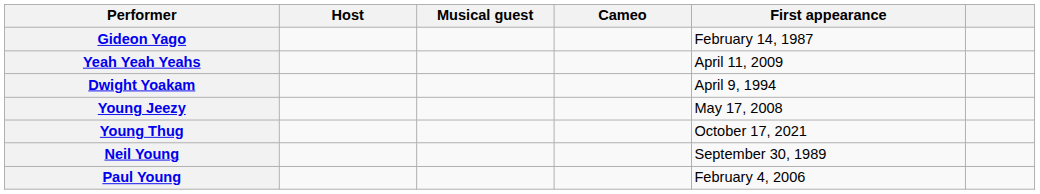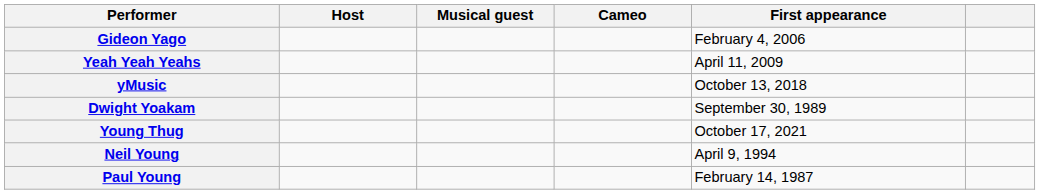Gideon Yago | First appearance: February 14, 1987 -> February 4, 2006
+ row: yMusic | October 13, 2018
Dwight Yoakam | First appearance: April 9, 1994 -> September 30, 1989
- row: Young Jeezy | May 17, 2008
Neil Young | First appearance: September 30, 1989 -> April 9, 1994
Paul Young | First appearance: February 4, 2006 -> February 14, 1987
